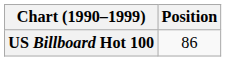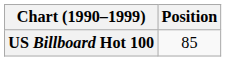US Billboard Hot 100 | Position: 86 -> 85
